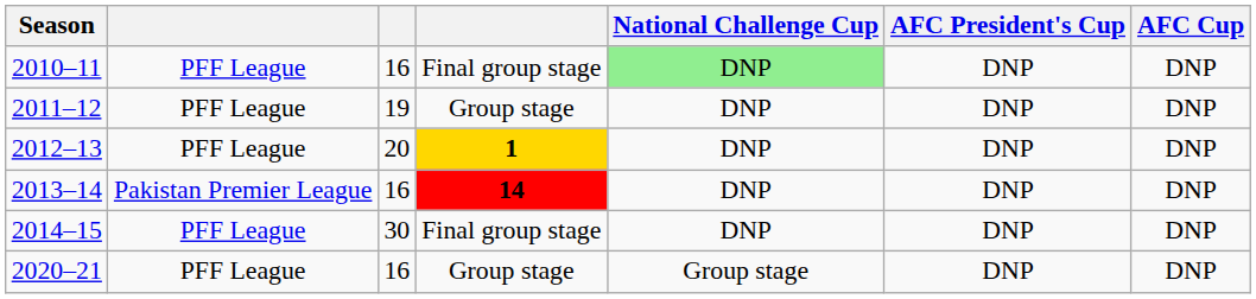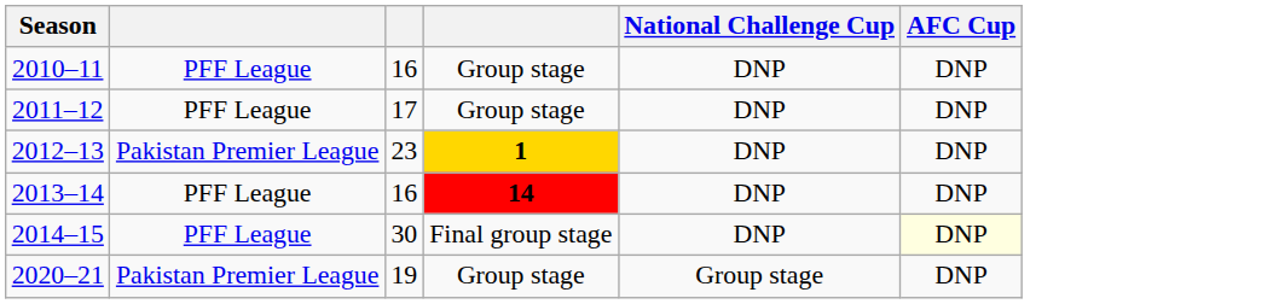- column: AFC President's Cup | DNP | DNP | DNP | DNP | DNP | DNP
2010–11 | column 4: Final group stage -> Group stage
2010–11 | National Challenge Cup: lightgreen background -> no background
2011–12 | column 3: 19 -> 17
2012–13 | column 2: PFF League -> Pakistan Premier League
2012–13 | column 3: 20 -> 23
2013–14 | column 2: Pakistan Premier League -> PFF League
2014–15 | AFC Cup: no background -> lightyellow background
2020–21 | column 2: PFF League -> Pakistan Premier League
2020–21 | column 3: 16 -> 19
